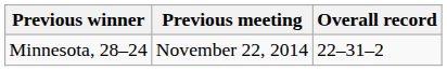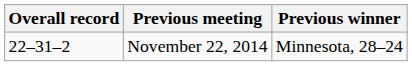columns swapped: Overall record <-> Previous winner
